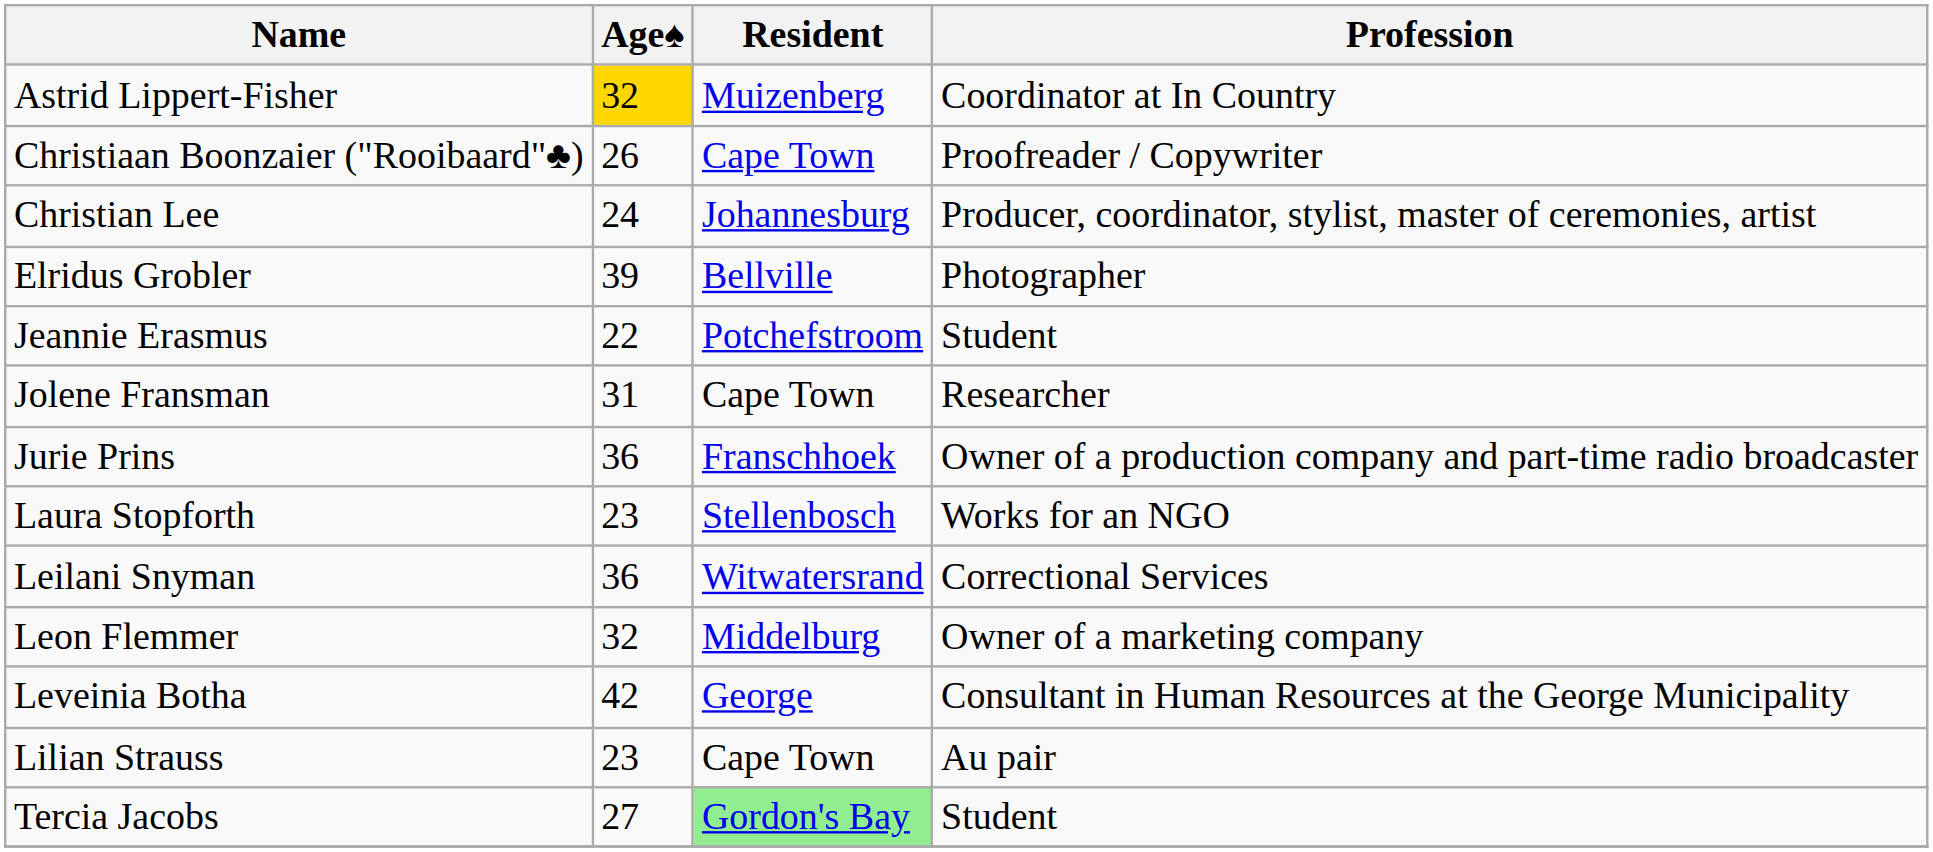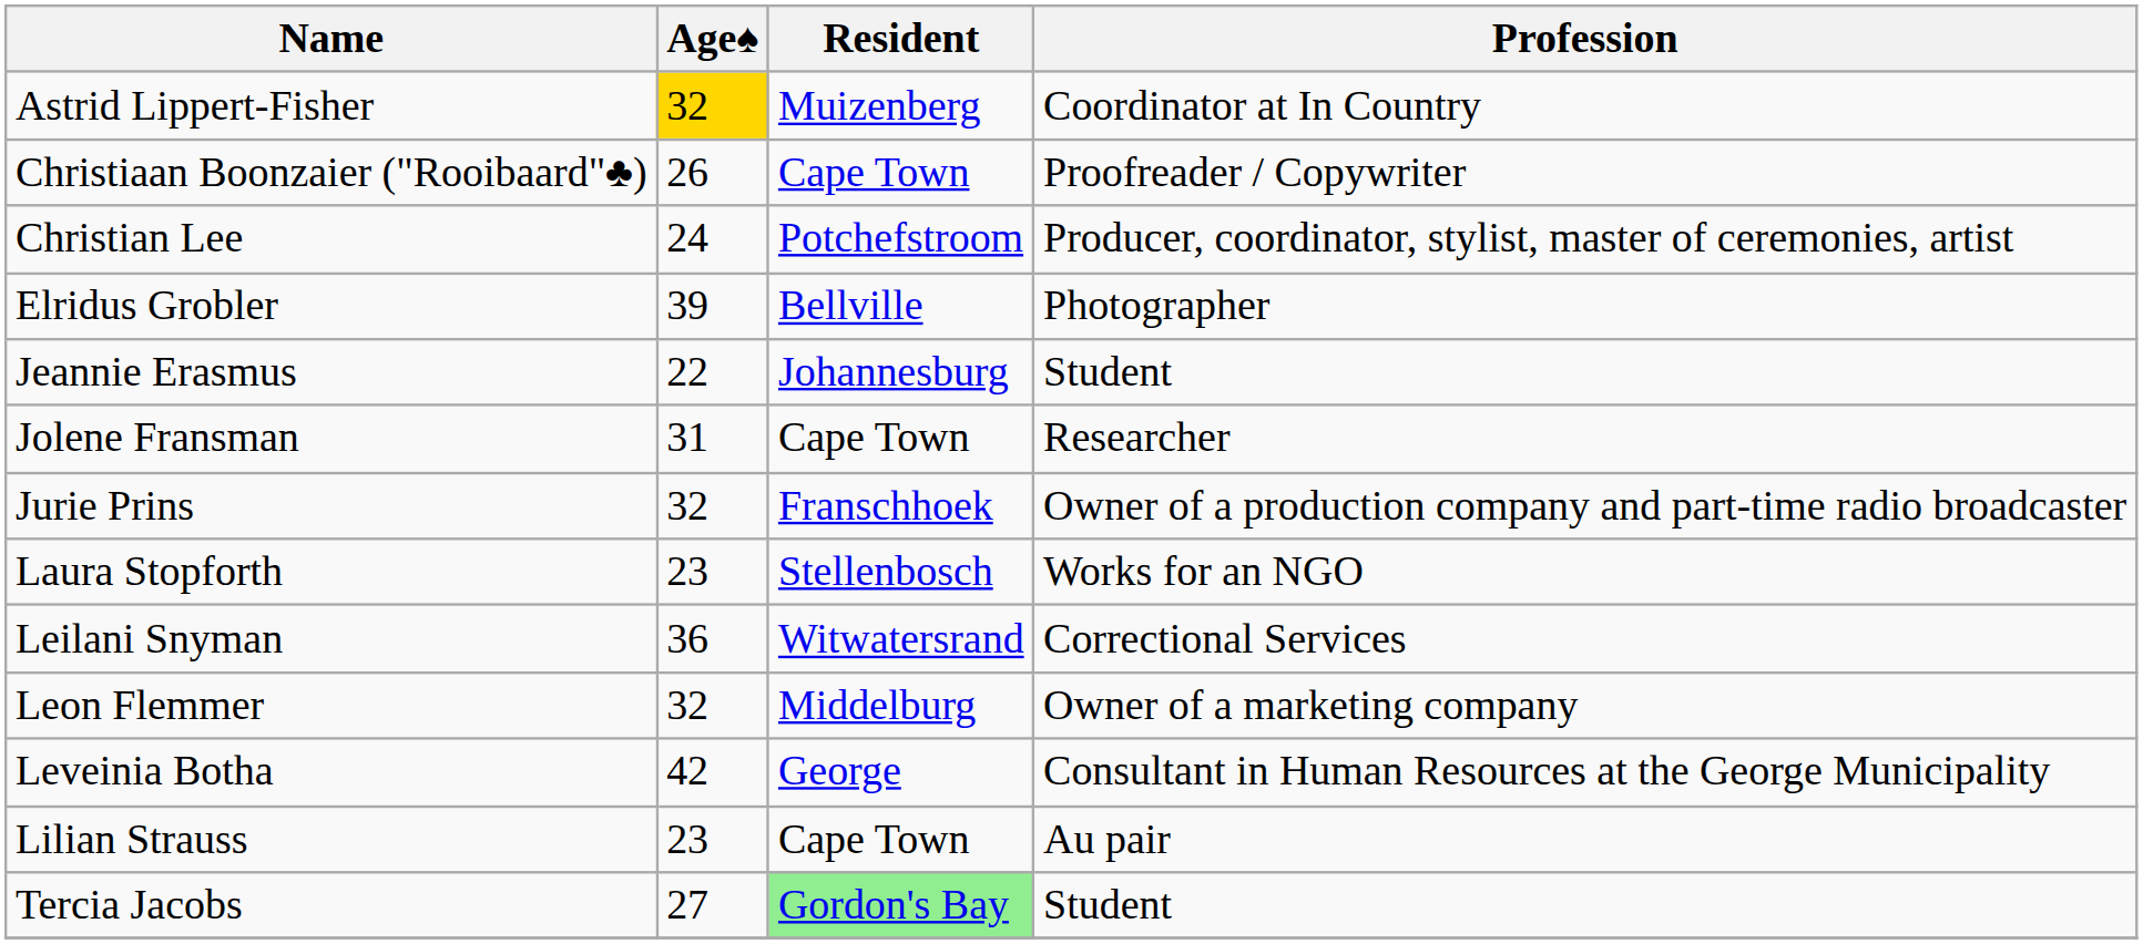Christian Lee | Resident: Johannesburg -> Potchefstroom
Jeannie Erasmus | Resident: Potchefstroom -> Johannesburg
Jurie Prins | Age♠: 36 -> 32
